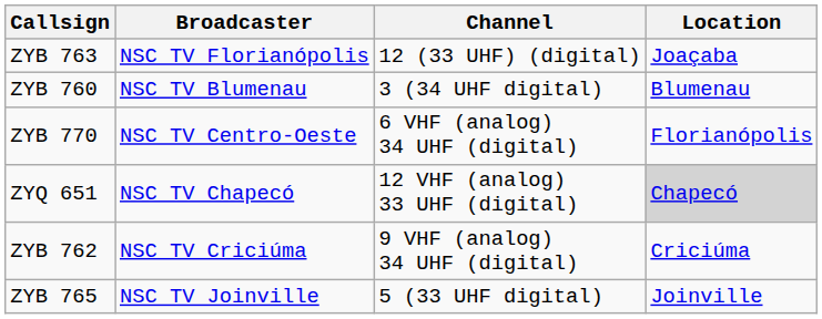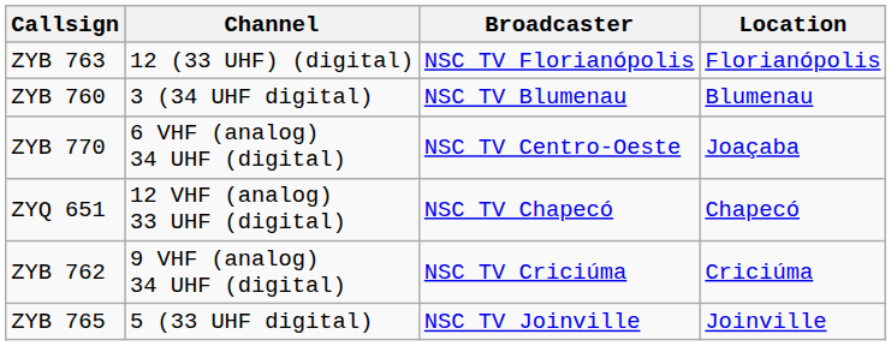columns swapped: Broadcaster <-> Channel
ZYB 763 | Location: Joaçaba -> Florianópolis
ZYB 770 | Location: Florianópolis -> Joaçaba
ZYQ 651 | Location: lightgrey background -> no background
